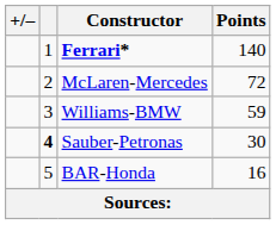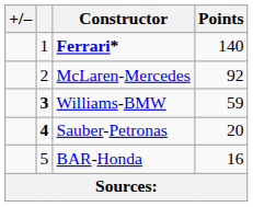McLaren-Mercedes | Points: 72 -> 92
Williams-BMW | column 2: normal -> bold
Sauber-Petronas | Points: 30 -> 20
